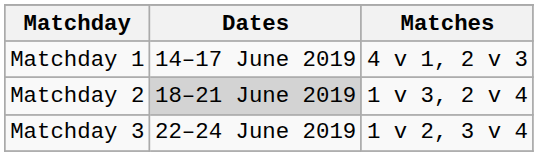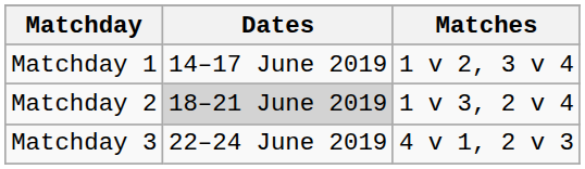Matchday 1 | Matches: 4 v 1, 2 v 3 -> 1 v 2, 3 v 4
Matchday 3 | Matches: 1 v 2, 3 v 4 -> 4 v 1, 2 v 3
